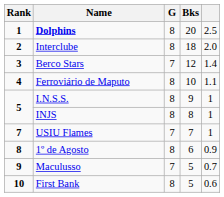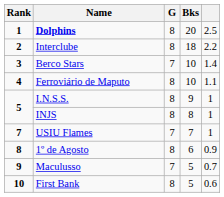Interclube | column 5: 2.0 -> 2.2
Berco Stars | Bks: 12 -> 10
